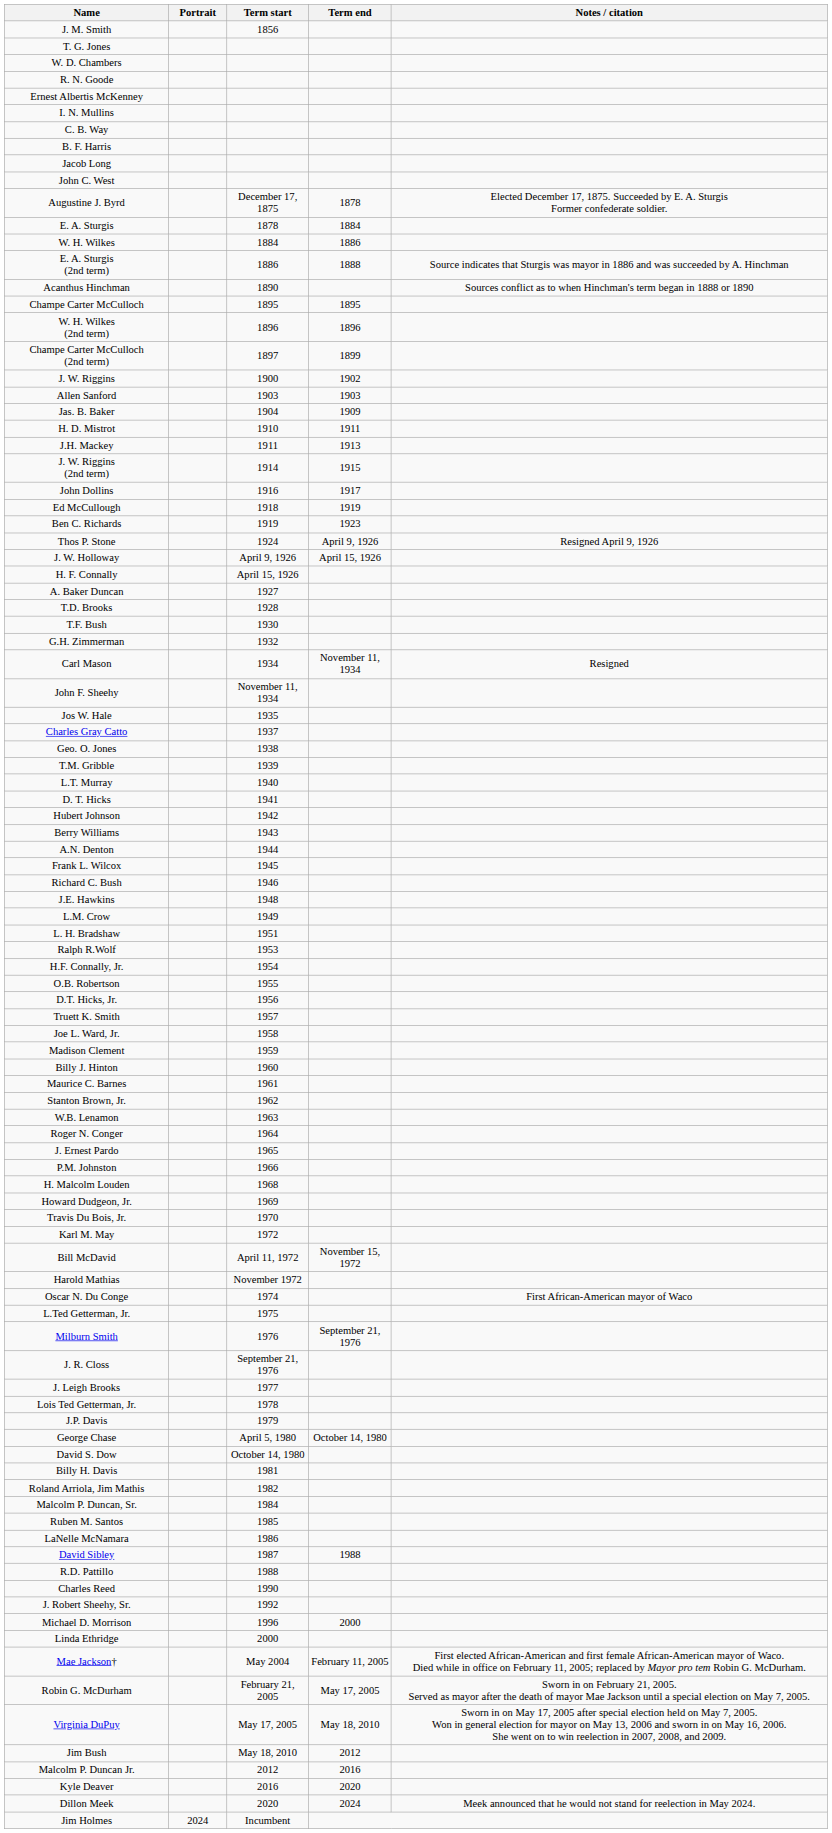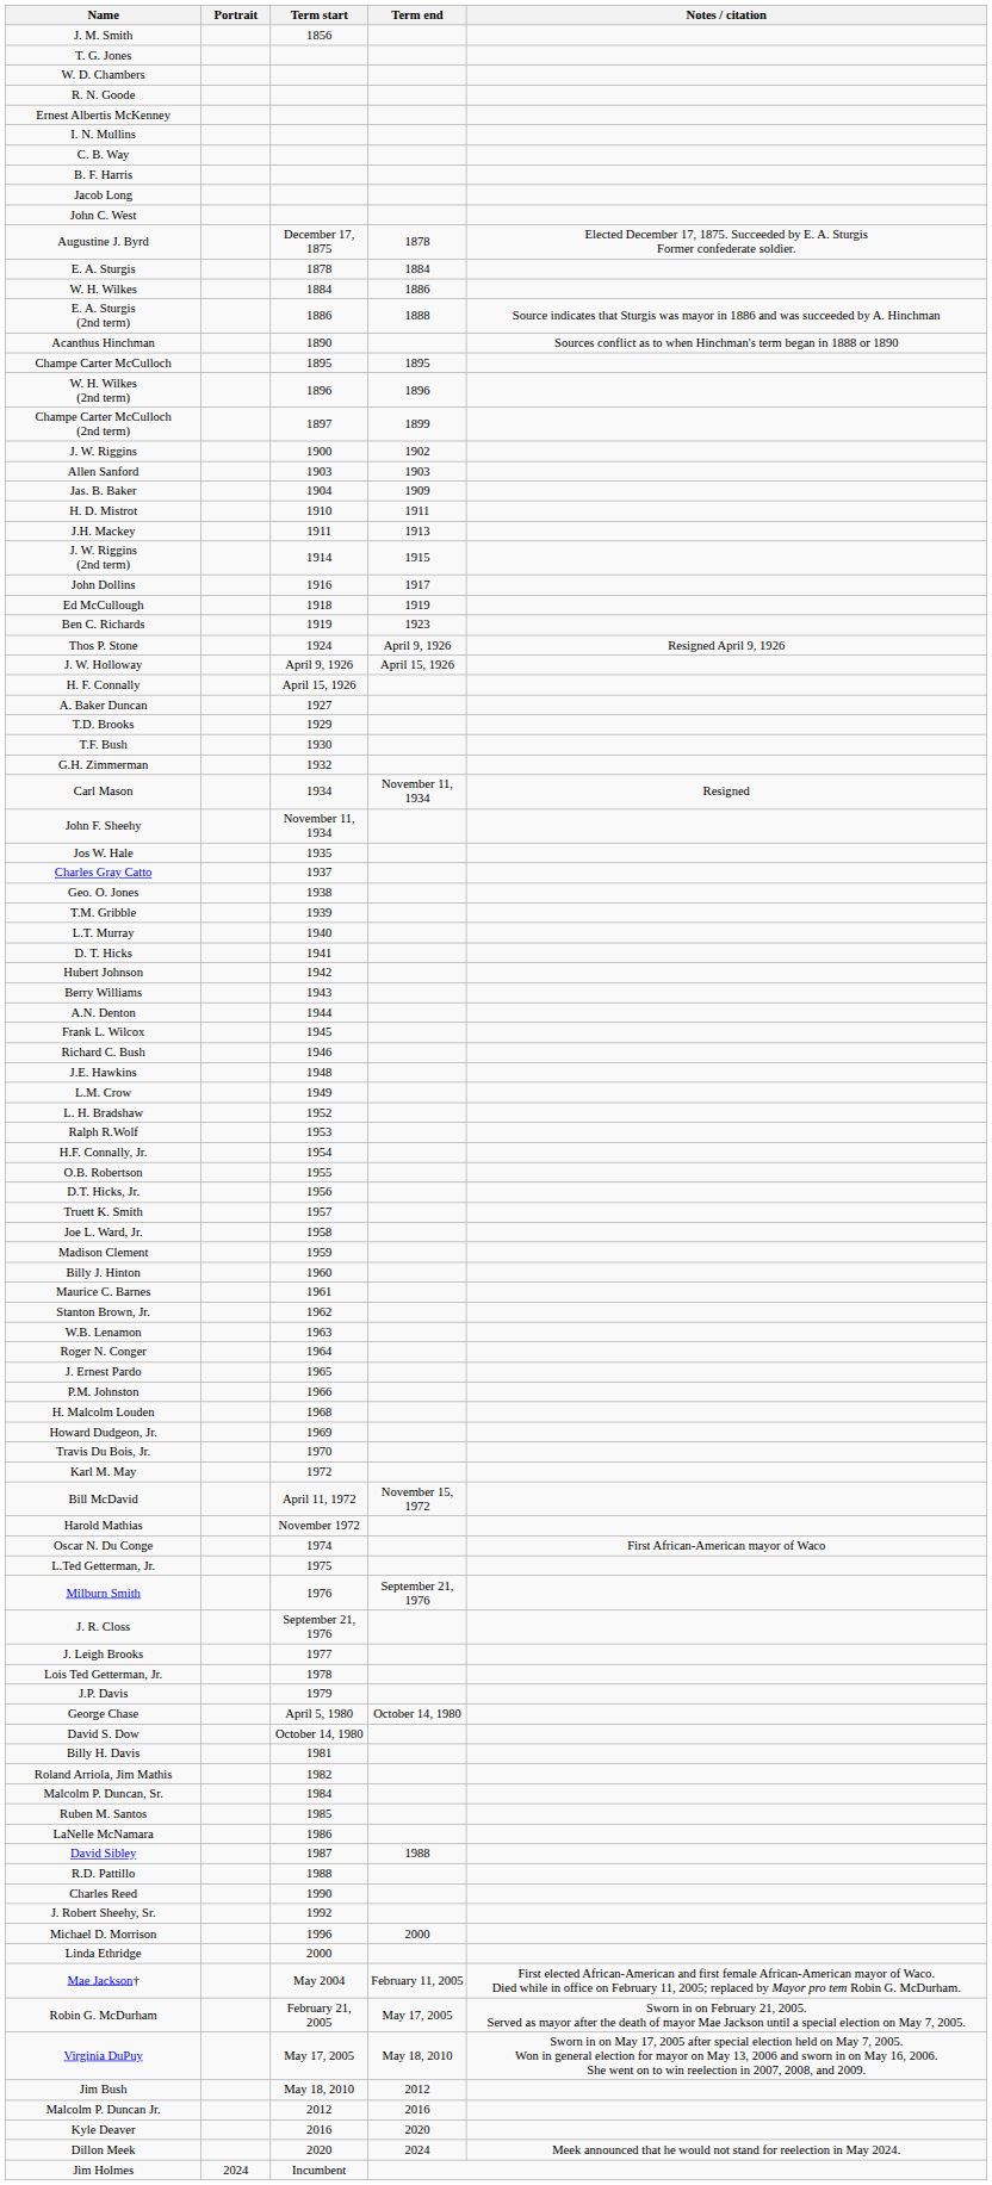T.D. Brooks | Term start: 1928 -> 1929
L. H. Bradshaw | Term start: 1951 -> 1952
